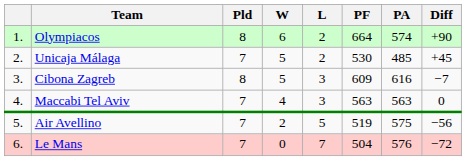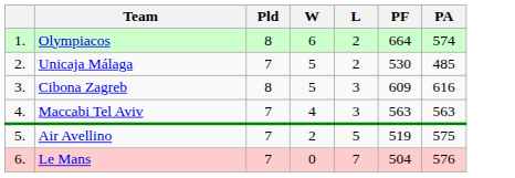- column: Diff | +90 | +45 | −7 | 0 | −56 | −72
